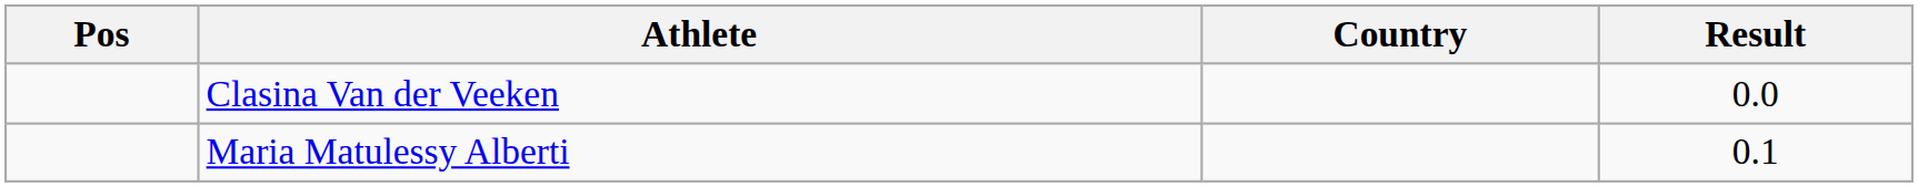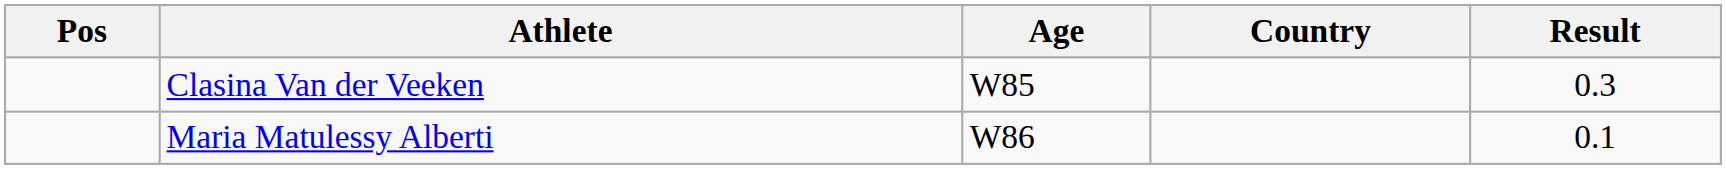+ column: Age | W85 | W86
Clasina Van der Veeken | Result: 0.0 -> 0.3
